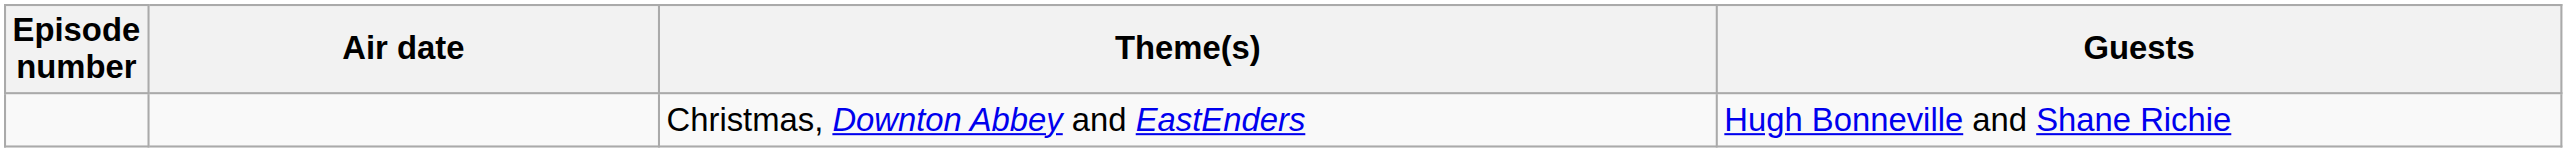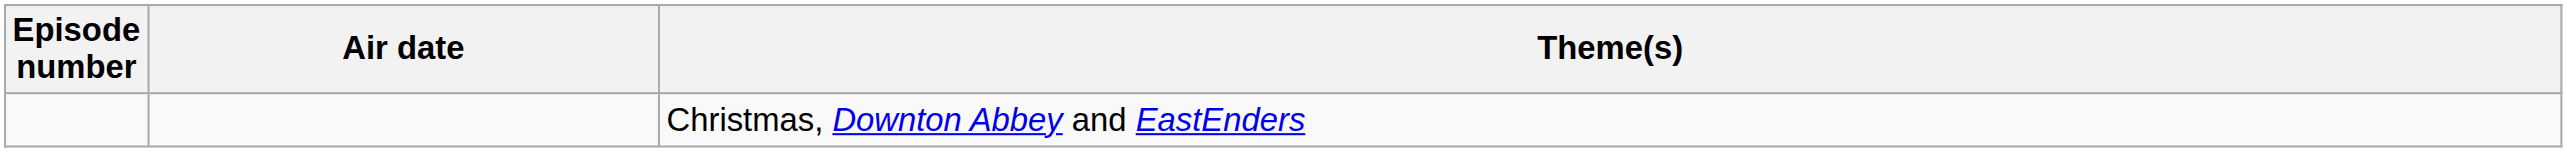- column: Guests | Hugh Bonneville and Shane Richie
